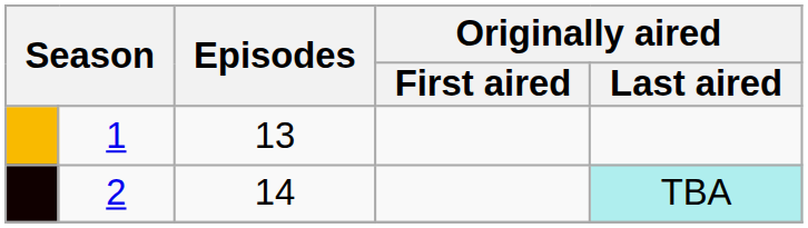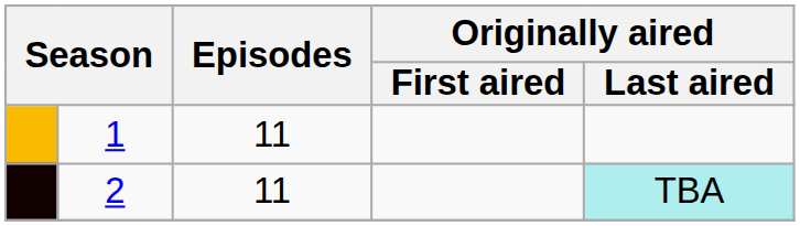1 | Episodes: 13 -> 11
2 | Episodes: 14 -> 11
